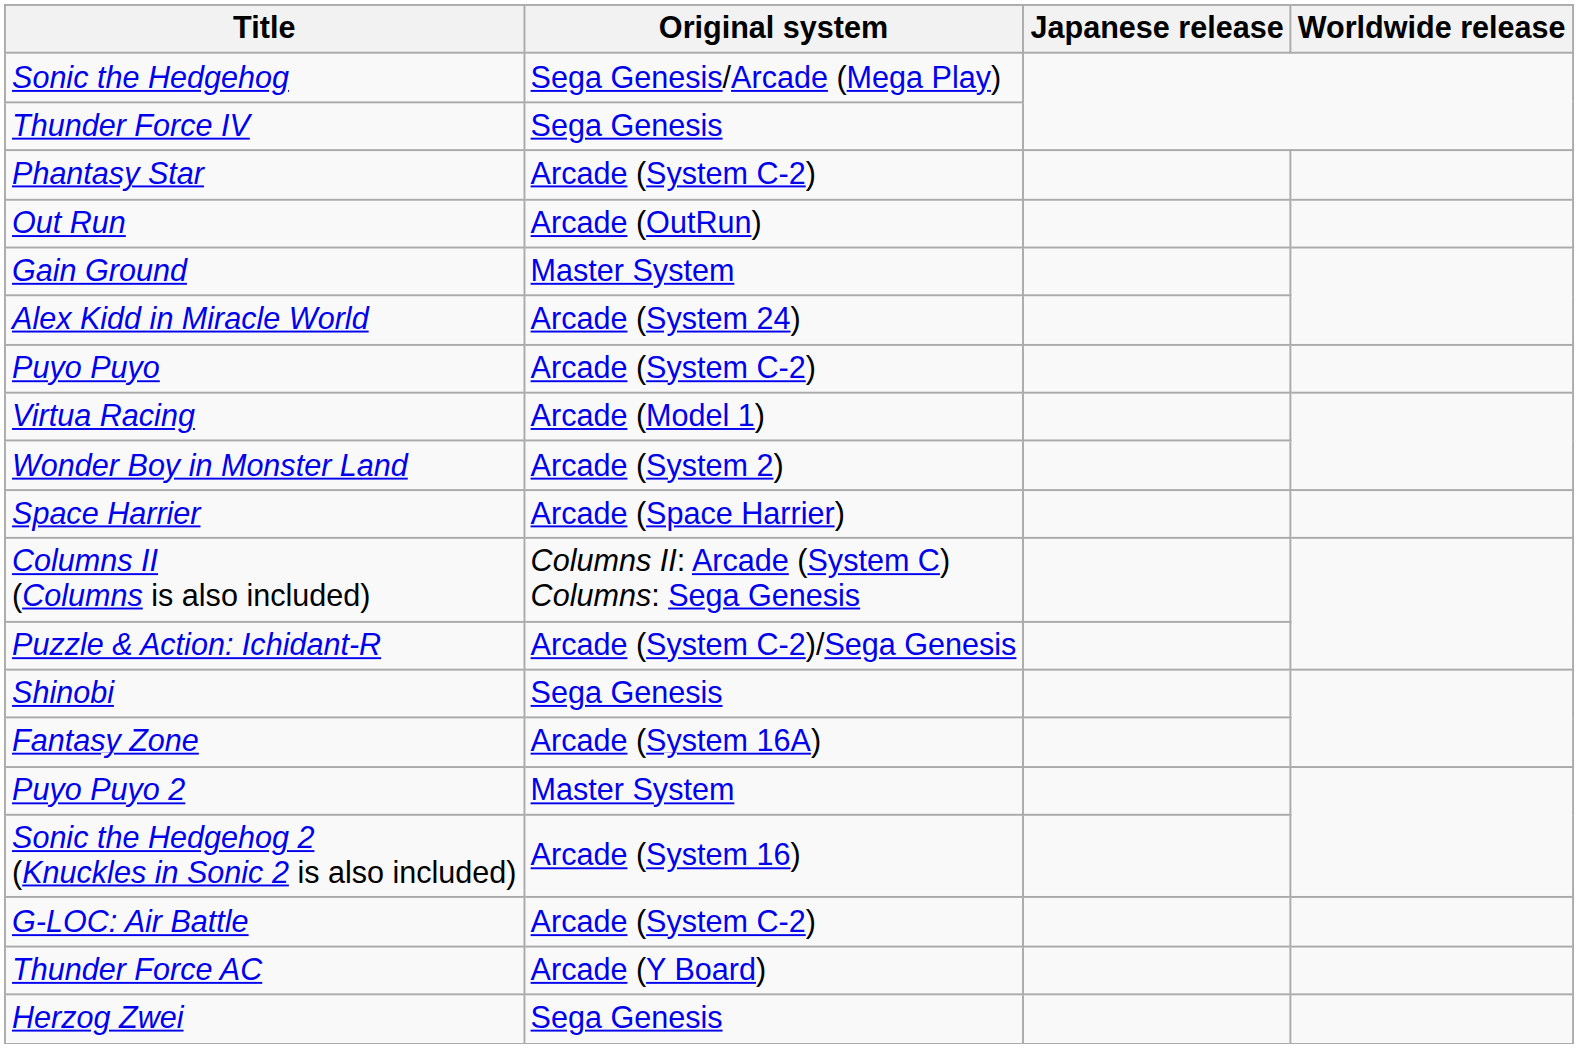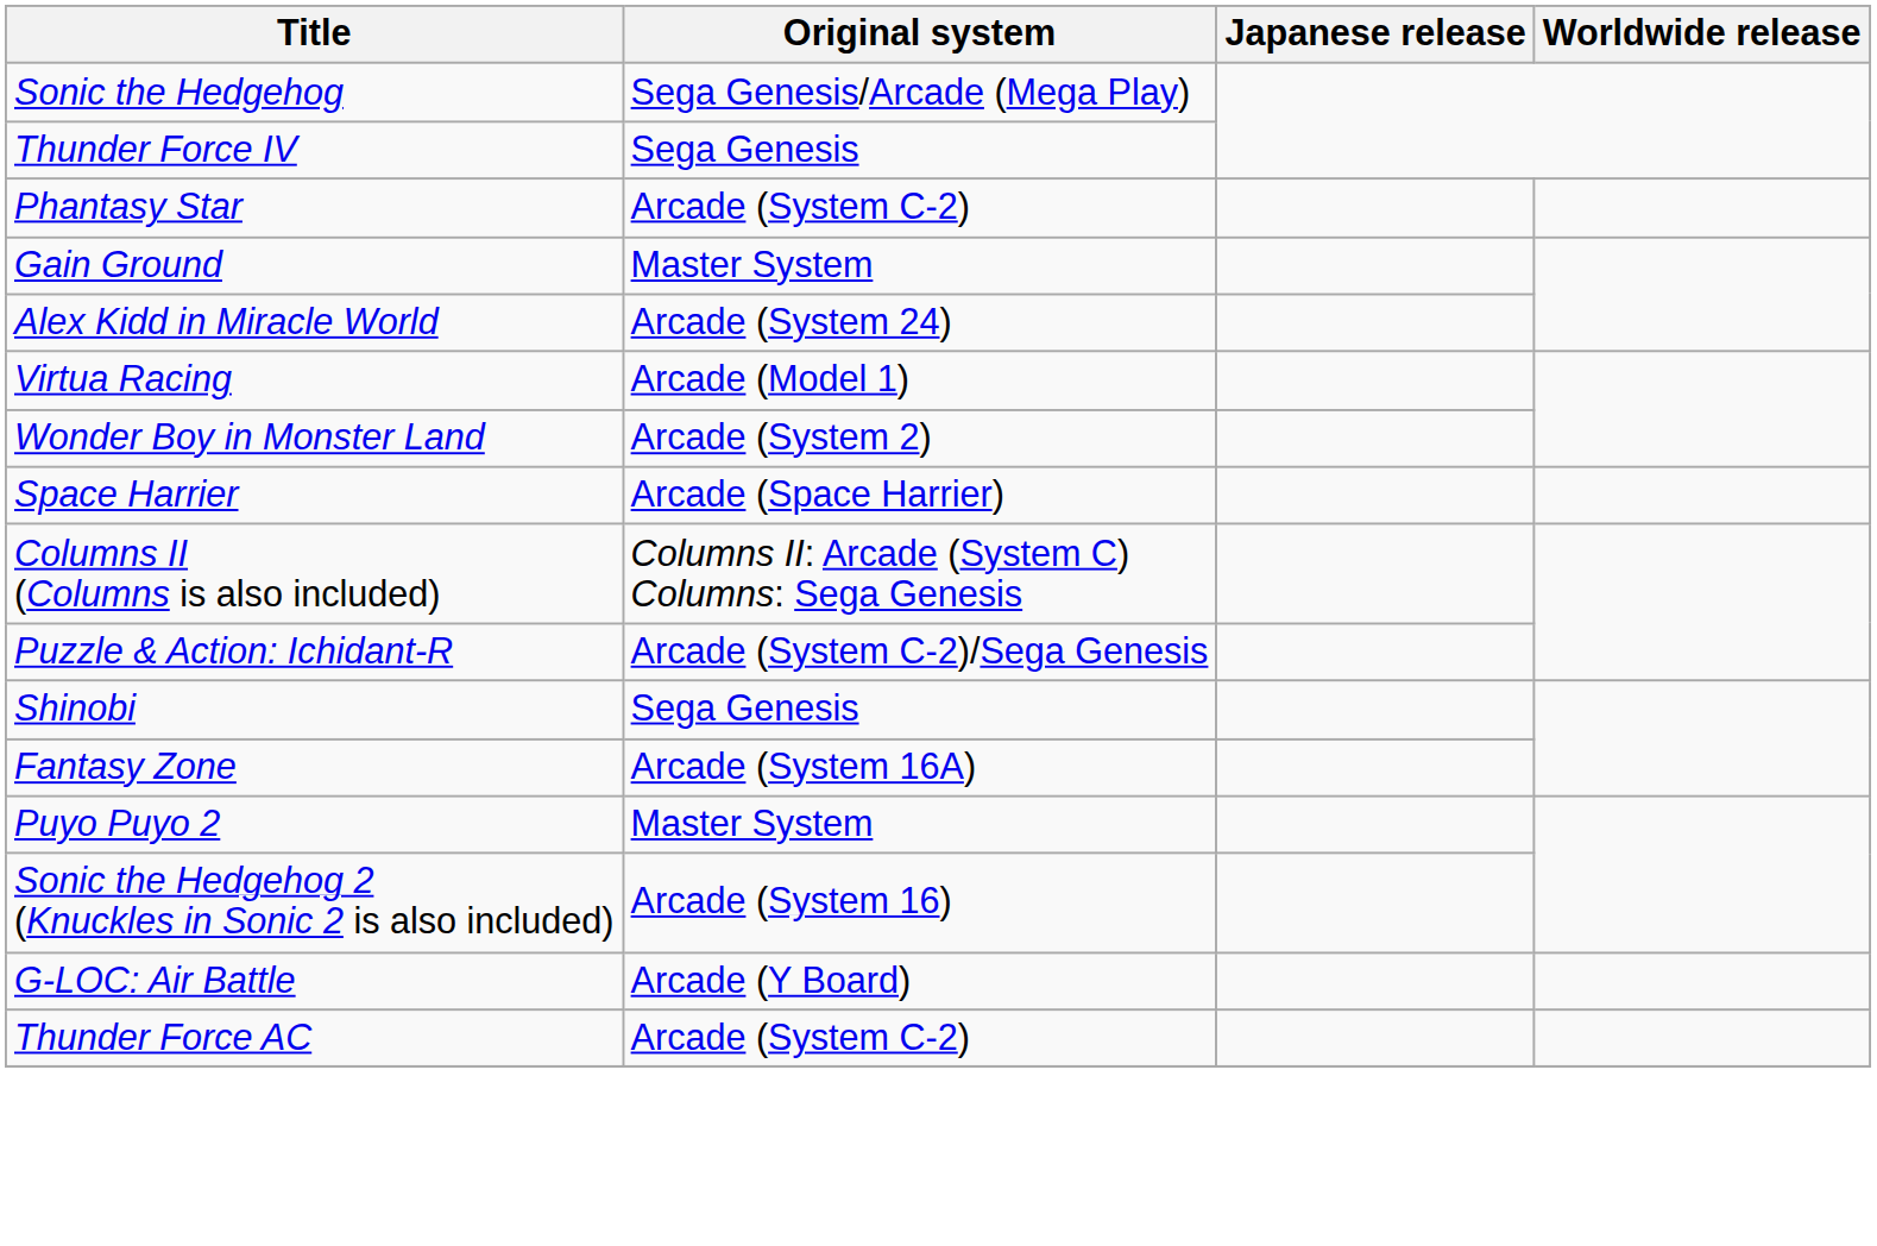- row: Out Run | Arcade (OutRun)
- row: Puyo Puyo | Arcade (System C-2)
G-LOC: Air Battle | Original system: Arcade (System C-2) -> Arcade (Y Board)
Thunder Force AC | Original system: Arcade (Y Board) -> Arcade (System C-2)
- row: Herzog Zwei | Sega Genesis
